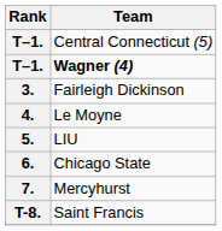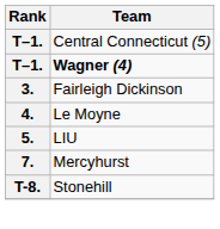- row: 6. | Chicago State
- row: T-8. | Saint Francis
+ row: T-8. | Stonehill
